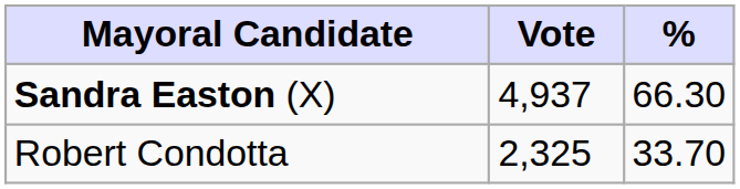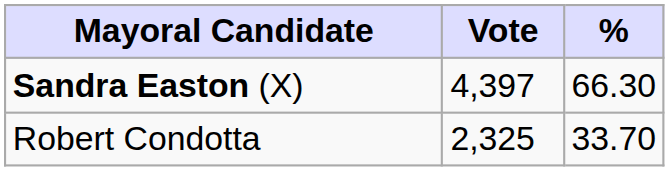Sandra Easton (X) | Vote: 4,937 -> 4,397
